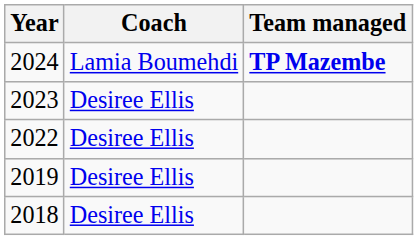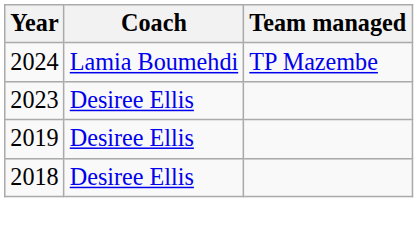2024 | Team managed: bold -> normal
- row: 2022 | Desiree Ellis
